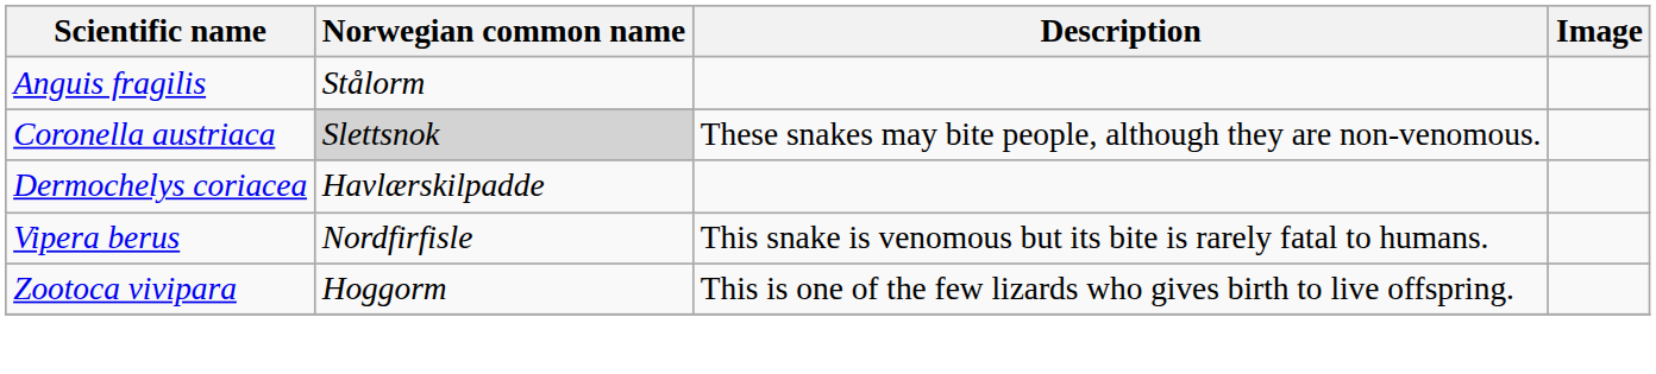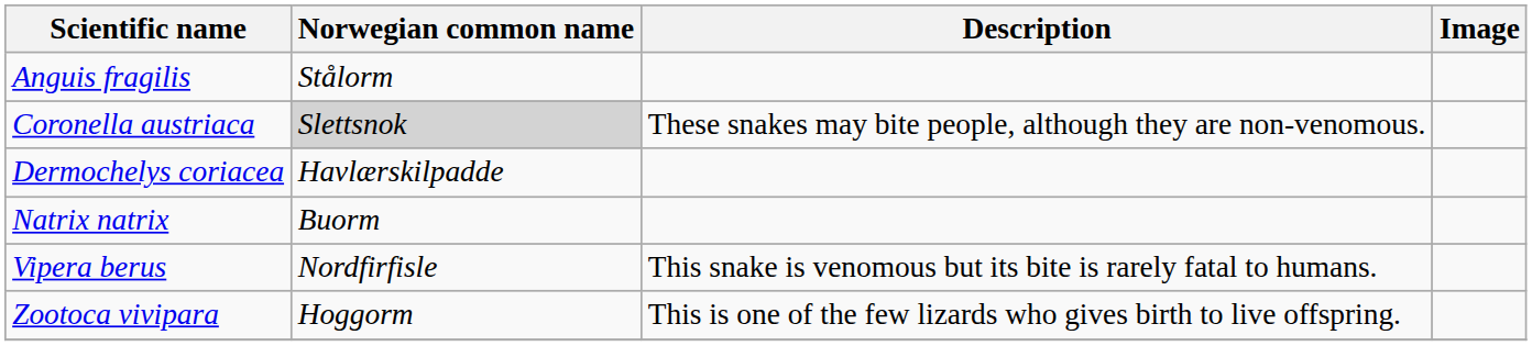+ row: Natrix natrix | Buorm
